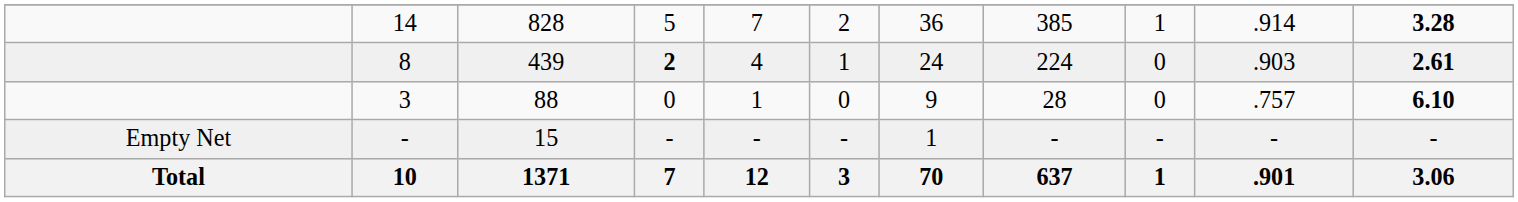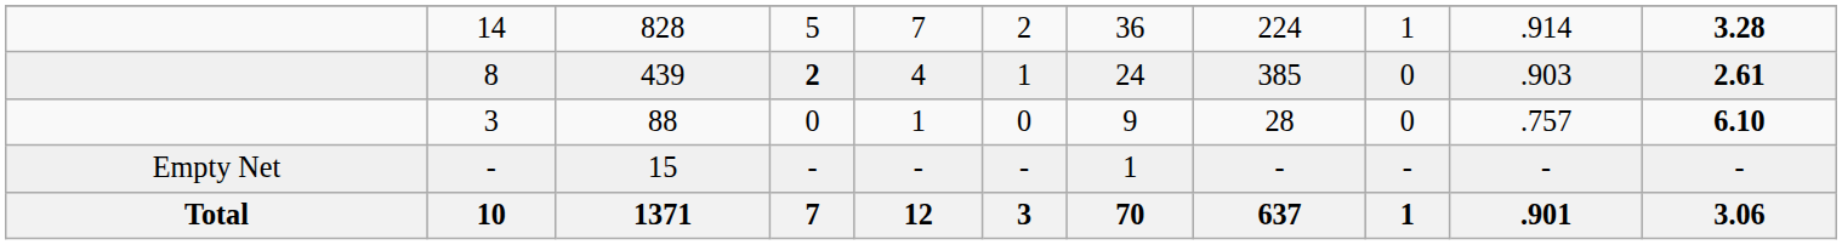14 | column 8: 385 -> 224
8 | column 8: 224 -> 385
